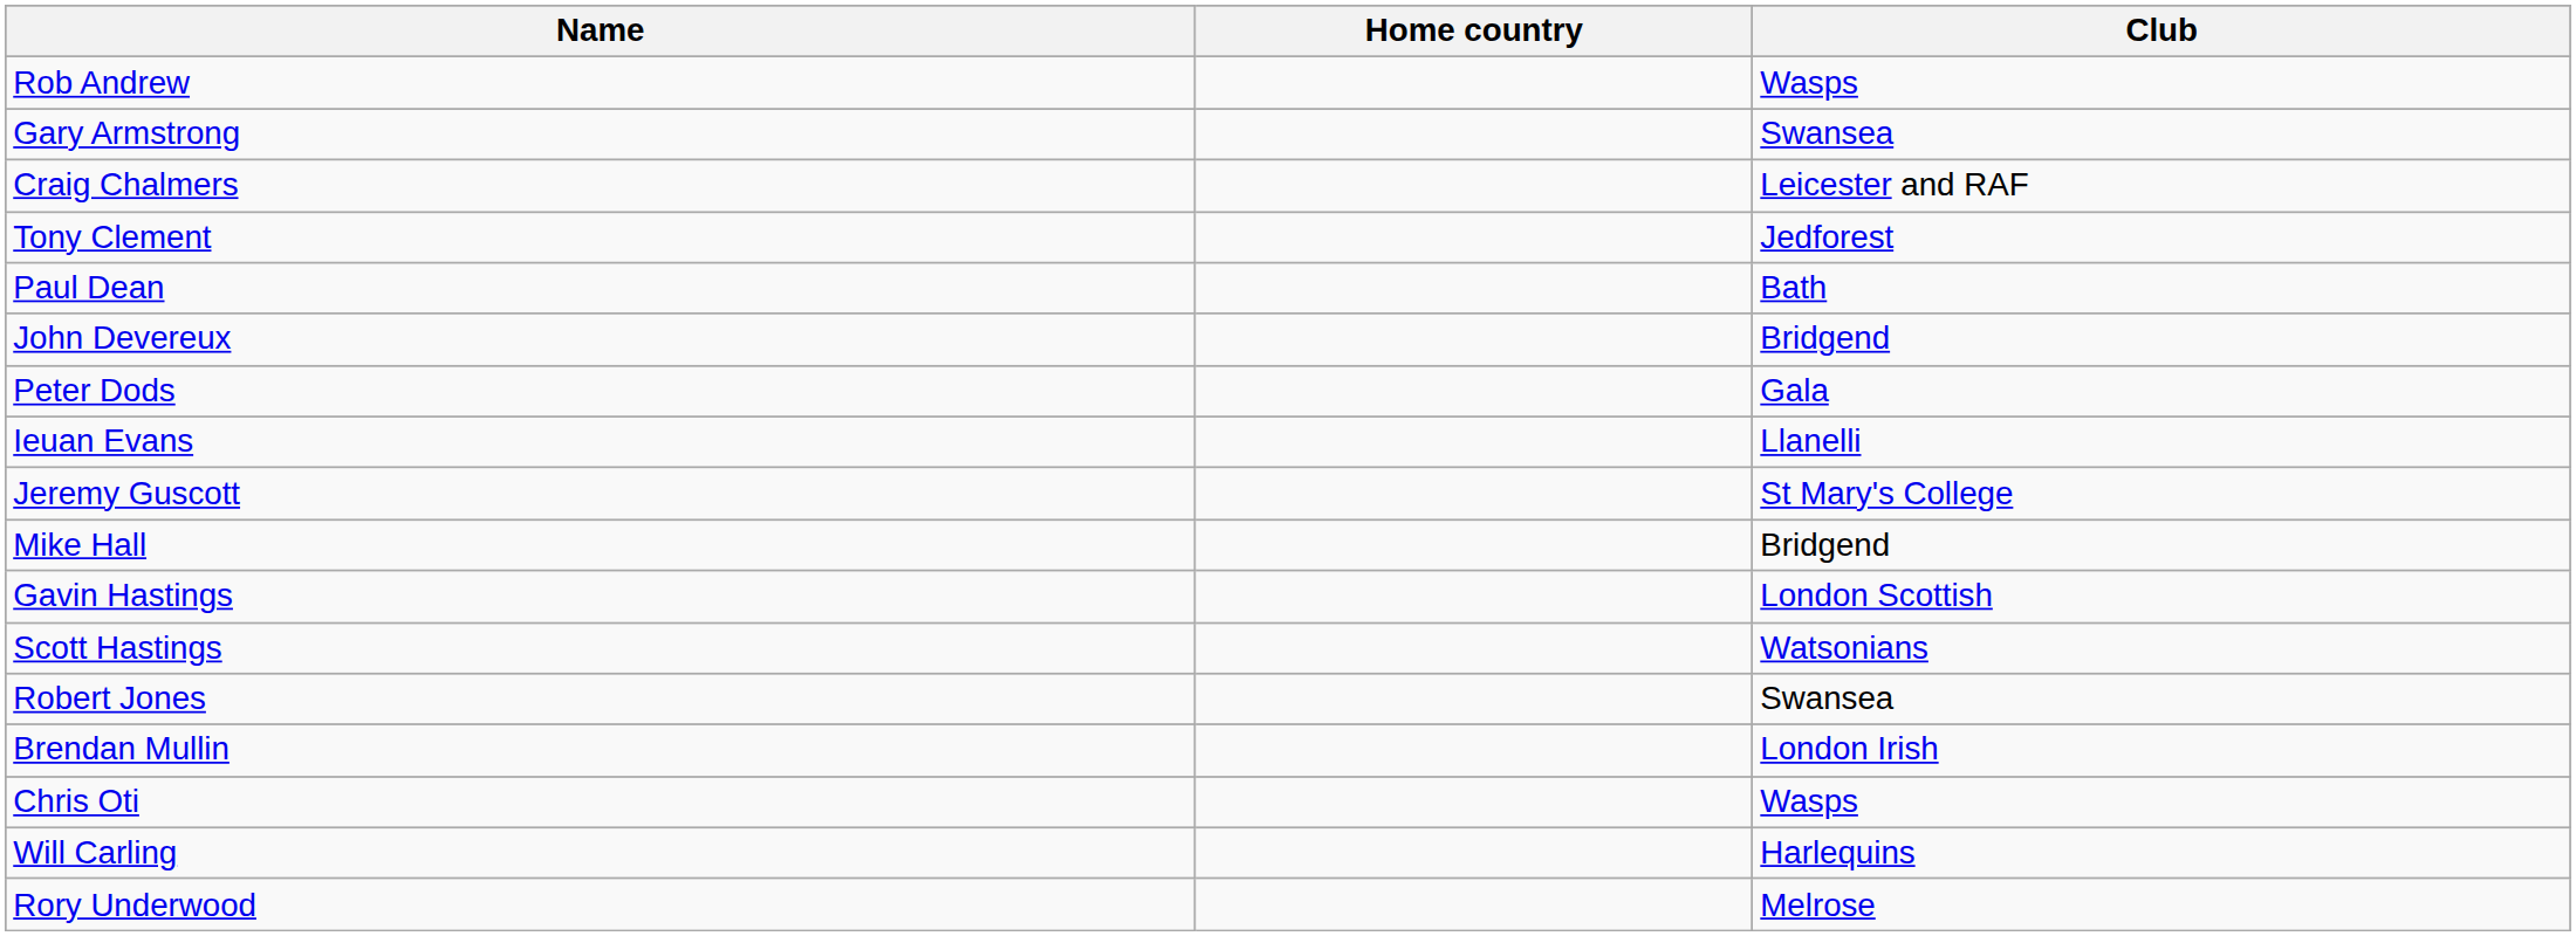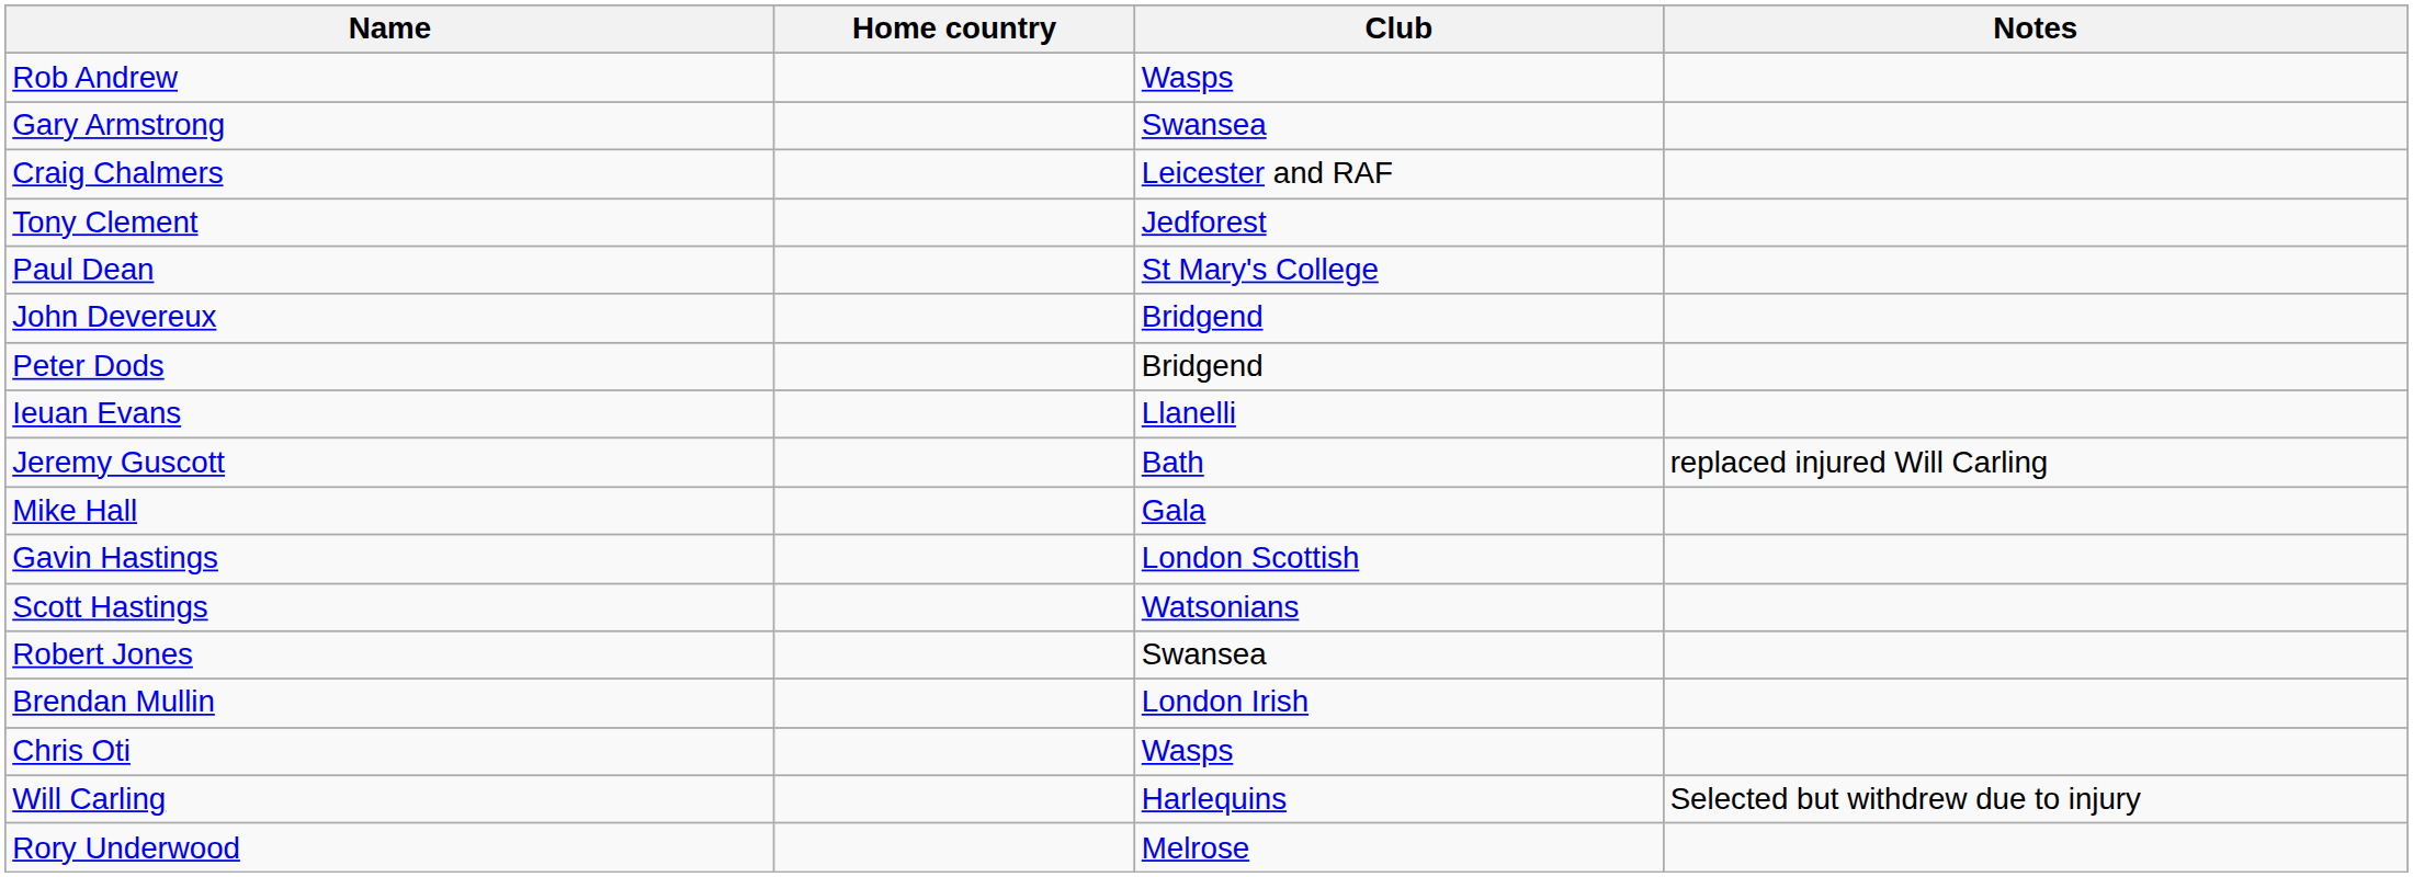+ column: Notes | replaced injured Will Carling | Selected but withdrew due to injury
Paul Dean | Club: Bath -> St Mary's College
Peter Dods | Club: Gala -> Bridgend
Jeremy Guscott | Club: St Mary's College -> Bath
Mike Hall | Club: Bridgend -> Gala
